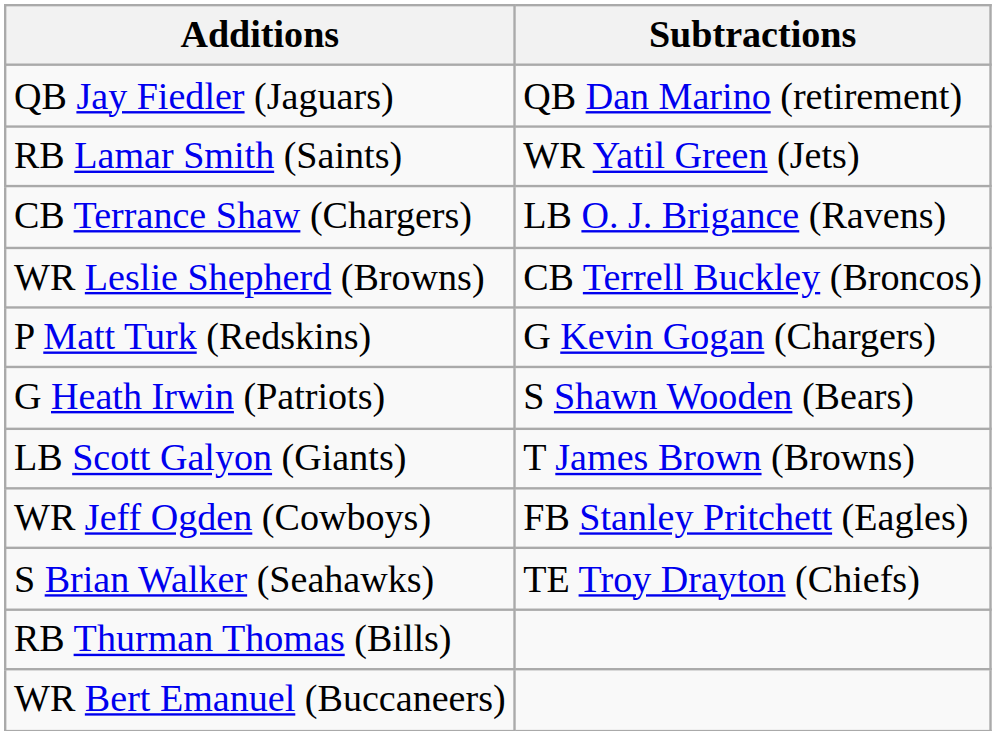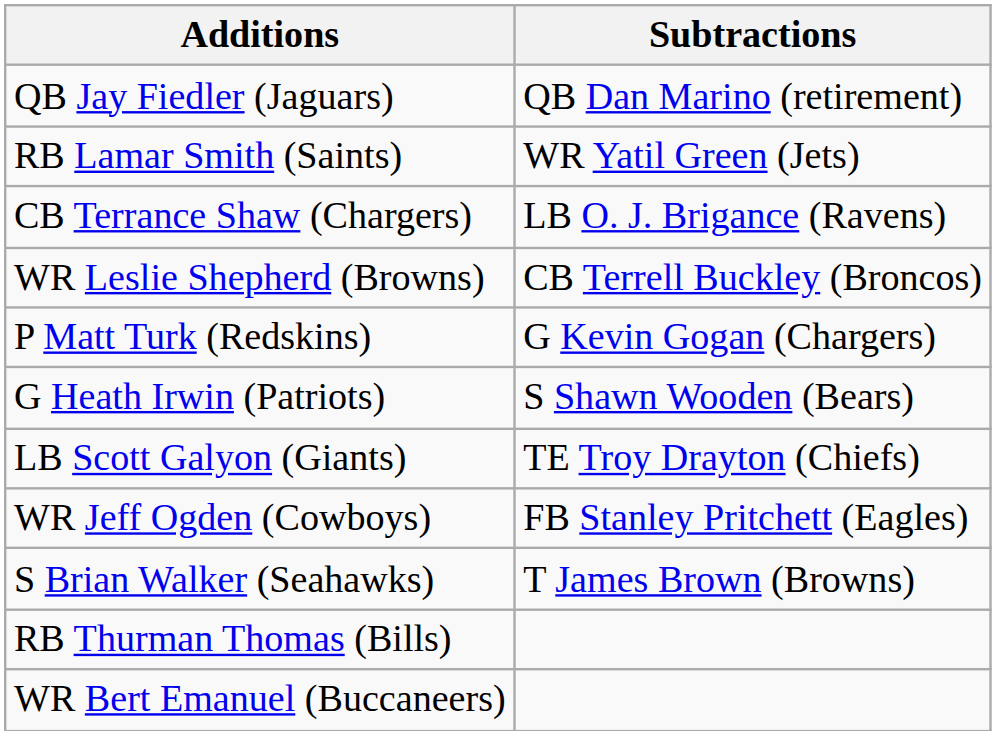LB Scott Galyon (Giants) | Subtractions: T James Brown (Browns) -> TE Troy Drayton (Chiefs)
S Brian Walker (Seahawks) | Subtractions: TE Troy Drayton (Chiefs) -> T James Brown (Browns)
